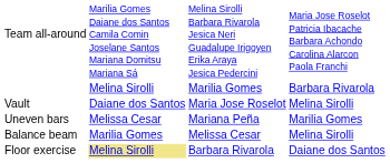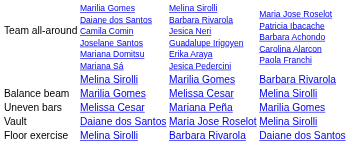rows swapped: Vault <-> Balance beam
Floor exercise | column 2: khaki background -> no background
